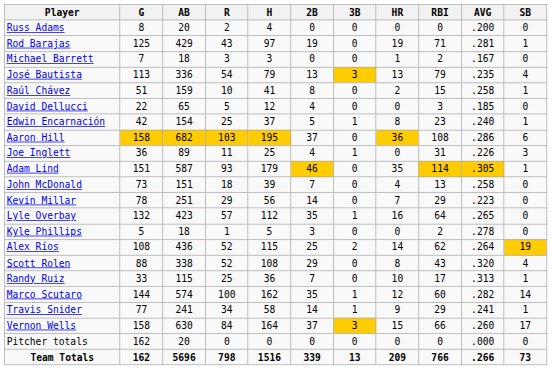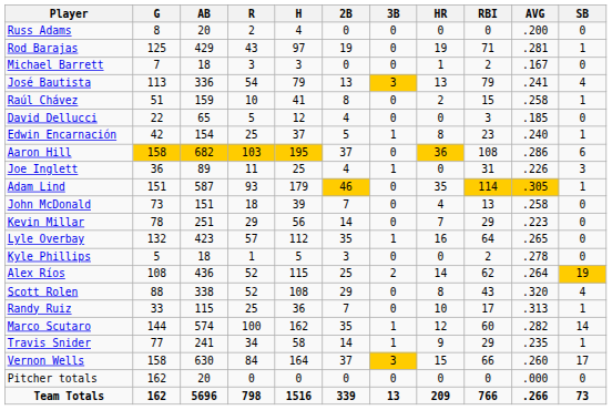José Bautista | AVG: .235 -> .241
Travis Snider | AVG: .241 -> .235
